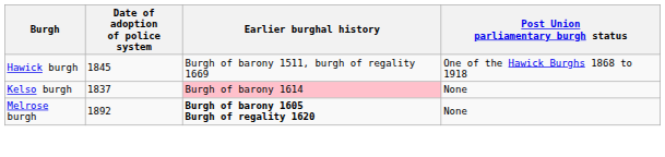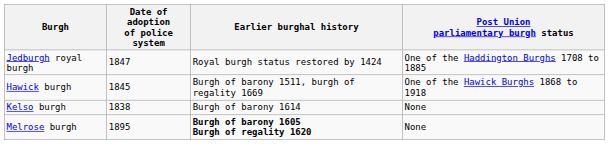+ row: Jedburgh royal burgh | 1847 | Royal burgh status restored by 1424 | One of the Haddington Burghs 1708 to 1885
Kelso burgh | Date of adoption of police system: 1837 -> 1838
Kelso burgh | Earlier burghal history: pink background -> no background
Melrose burgh | Date of adoption of police system: 1892 -> 1895
